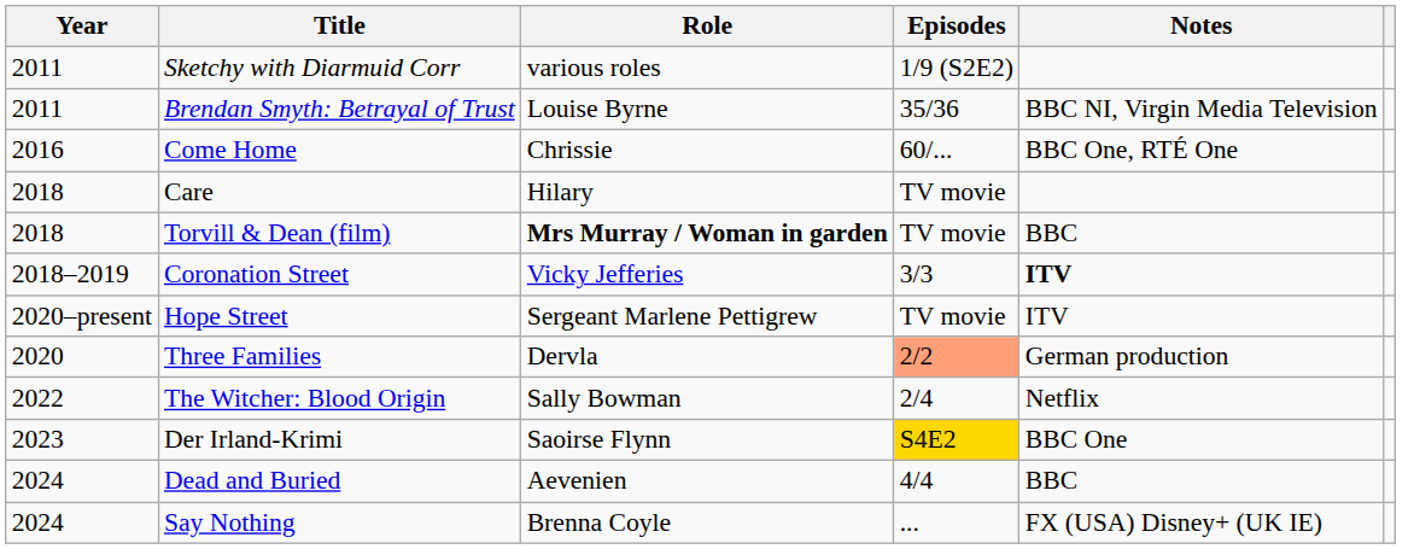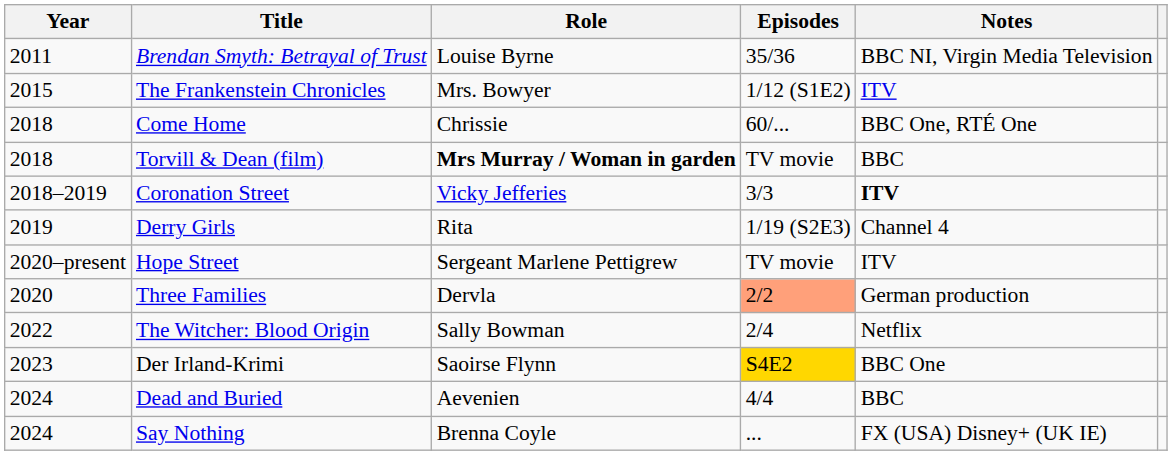- row: 2011 | Sketchy with Diarmuid Corr | various roles | 1/9 (S2E2)
+ row: 2015 | The Frankenstein Chronicles | Mrs. Bowyer | 1/12 (S1E2) | ITV
Come Home | Year: 2016 -> 2018
- row: 2018 | Care | Hilary | TV movie
+ row: 2019 | Derry Girls | Rita | 1/19 (S2E3) | Channel 4
